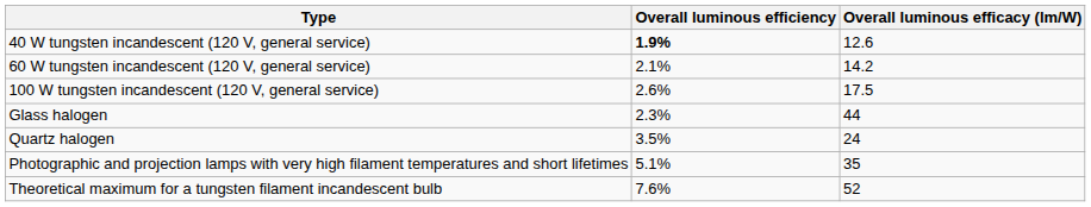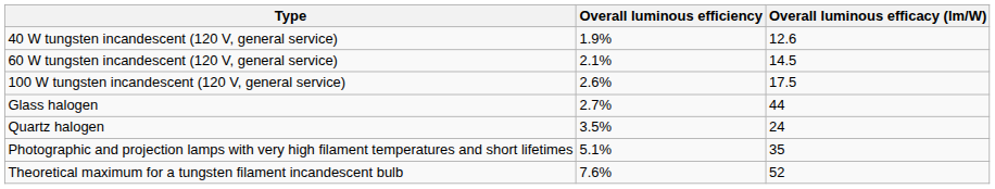40 W tungsten incandescent (120 V, general service) | Overall luminous efficiency: bold -> normal
60 W tungsten incandescent (120 V, general service) | Overall luminous efficacy (lm/W): 14.2 -> 14.5
Glass halogen | Overall luminous efficiency: 2.3% -> 2.7%
